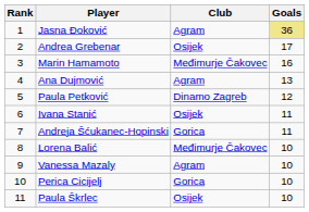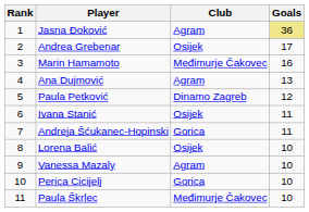Lorena Balić | Club: Međimurje Čakovec -> Osijek
Paula Škrlec | Club: Osijek -> Međimurje Čakovec
